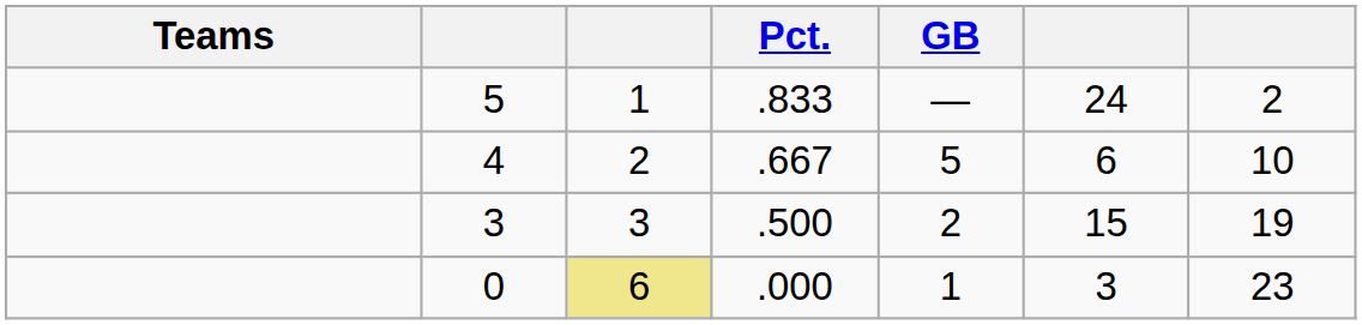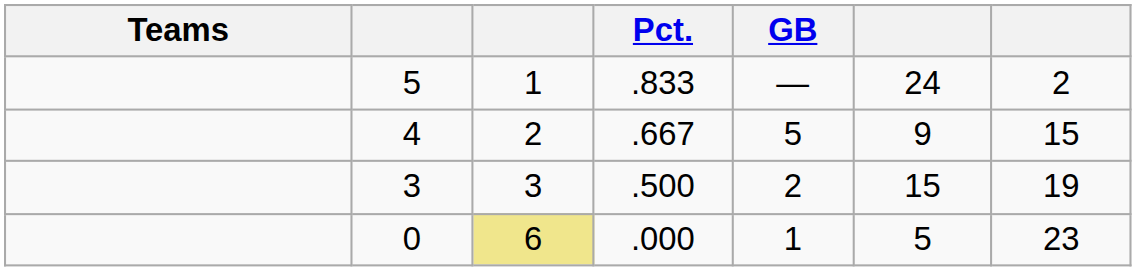4 | column 6: 6 -> 9
4 | column 7: 10 -> 15
0 | column 6: 3 -> 5
